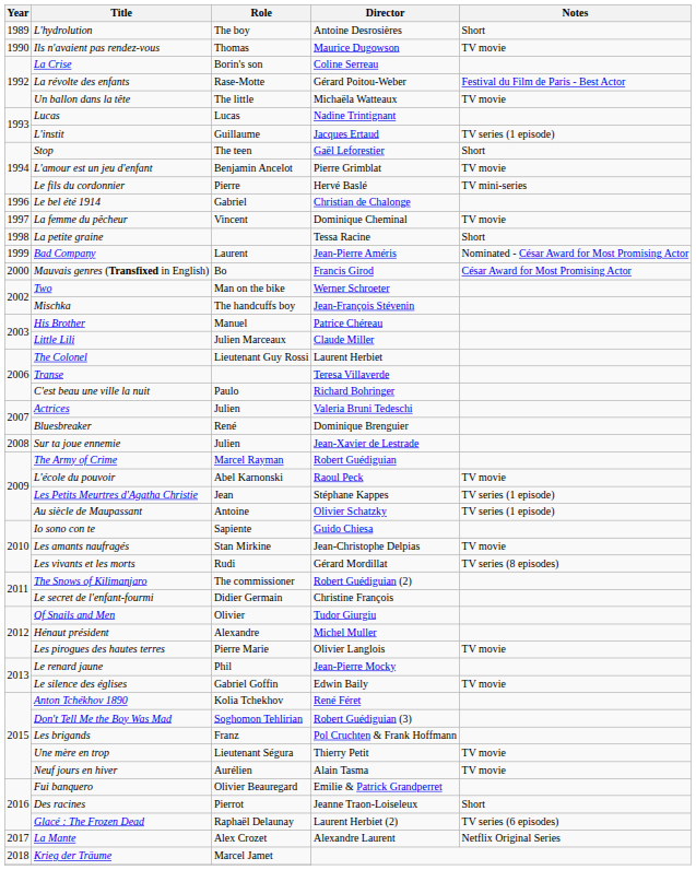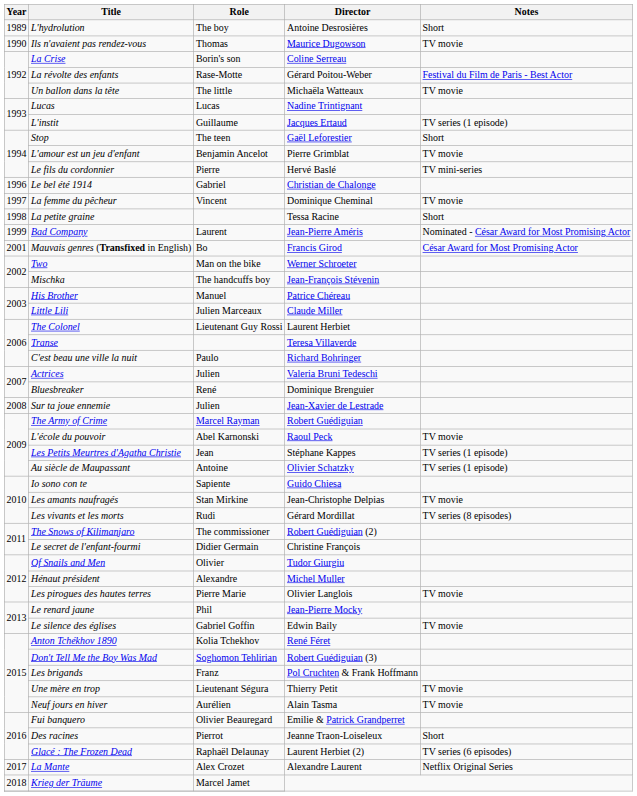Mauvais genres (Transfixed in English) | Year: 2000 -> 2001
